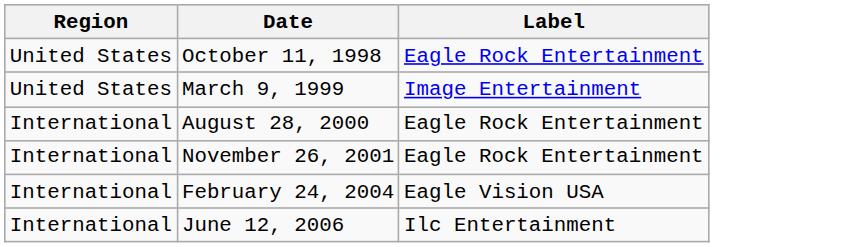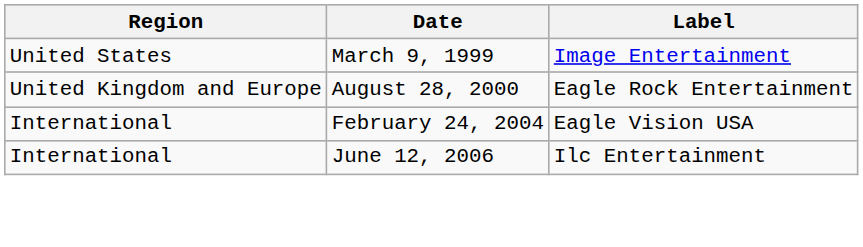- row: United States | October 11, 1998 | Eagle Rock Entertainment
August 28, 2000 | Region: International -> United Kingdom and Europe
- row: International | November 26, 2001 | Eagle Rock Entertainment
